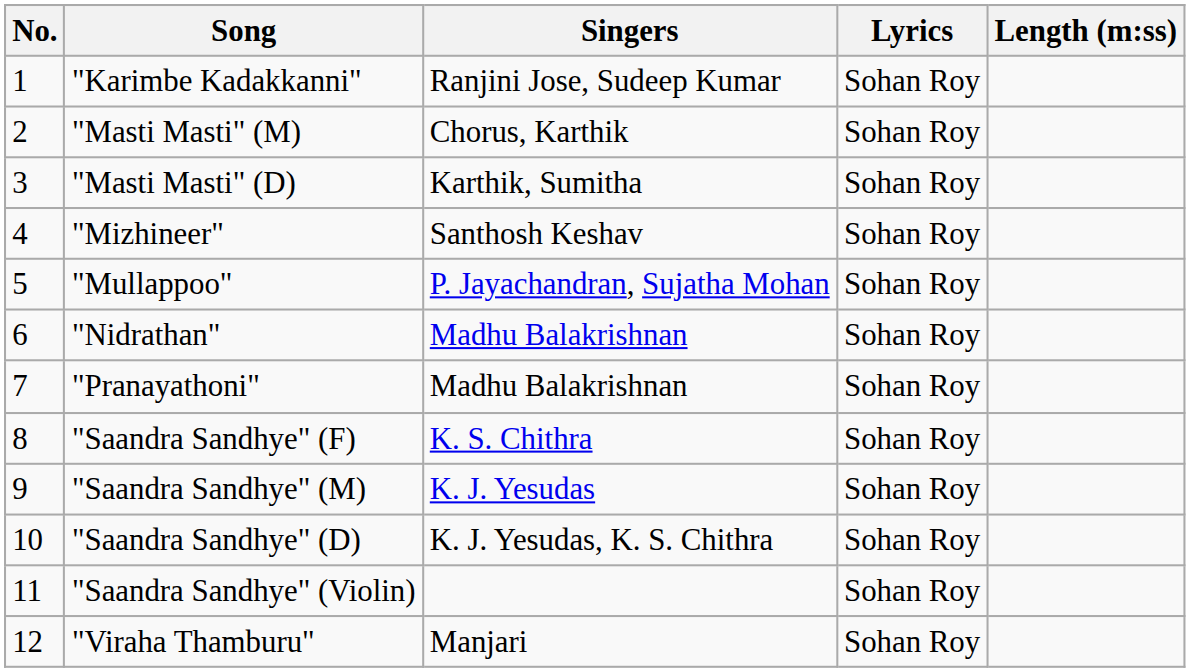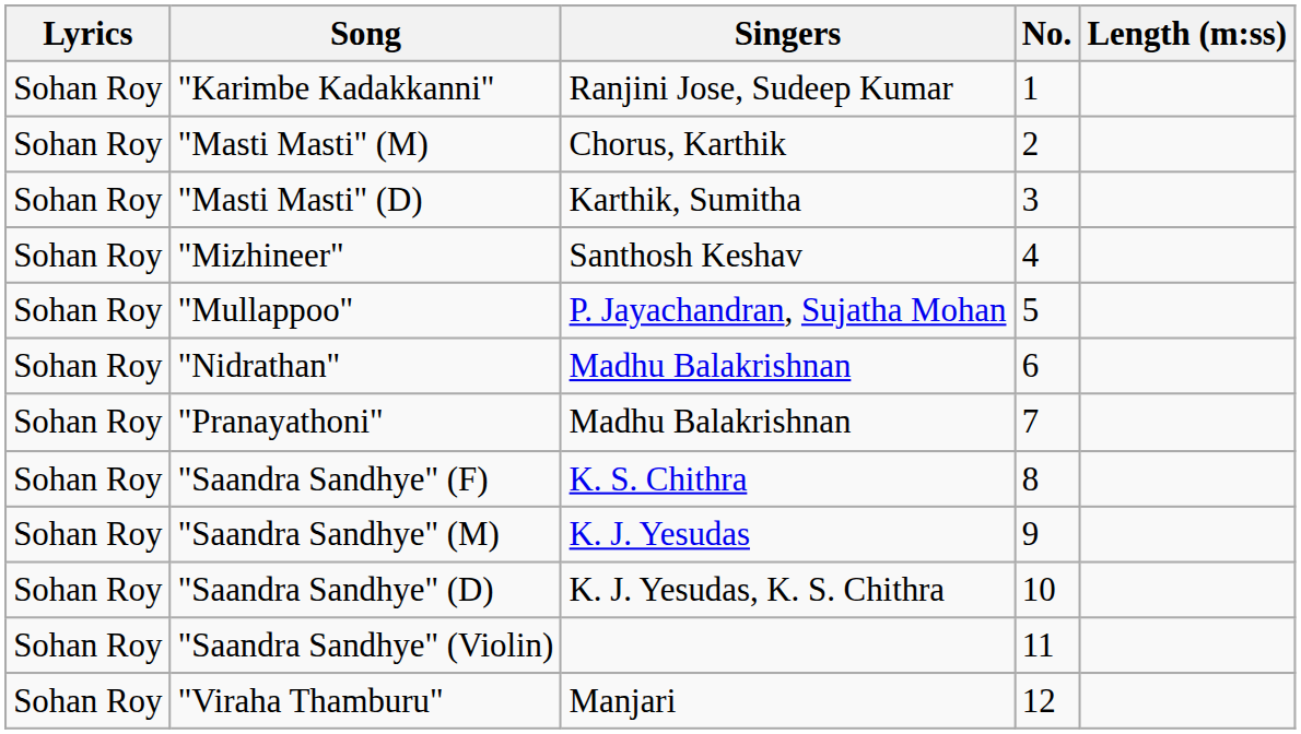columns swapped: No. <-> Lyrics
